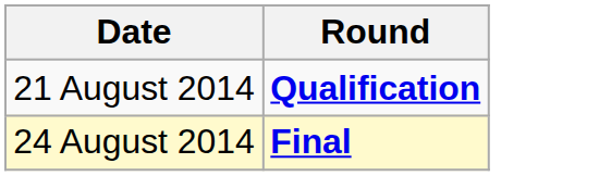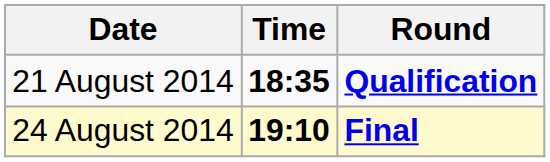+ column: Time | 18:35 | 19:10
